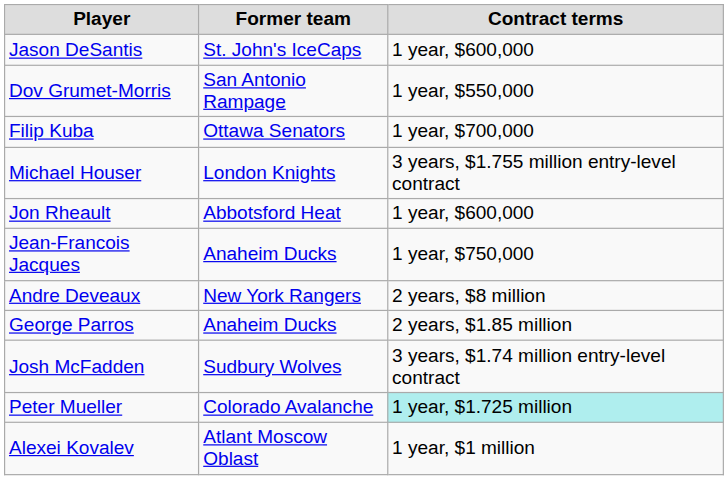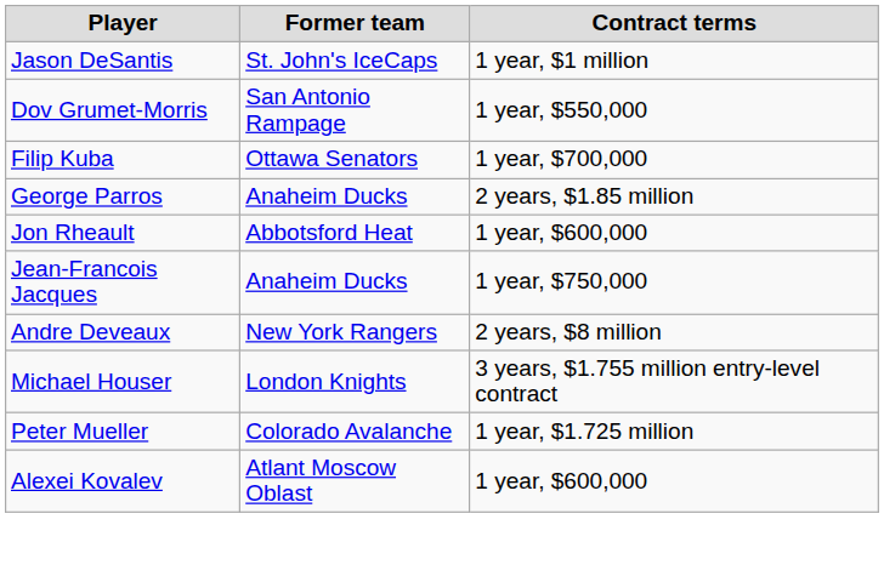Jason DeSantis | Contract terms: 1 year, $600,000 -> 1 year, $1 million
rows swapped: George Parros <-> Michael Houser
- row: Josh McFadden | Sudbury Wolves | 3 years, $1.74 million entry-level contract
Peter Mueller | Contract terms: paleturquoise background -> no background
Alexei Kovalev | Contract terms: 1 year, $1 million -> 1 year, $600,000
